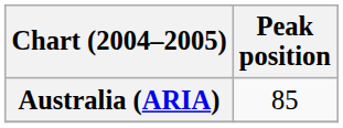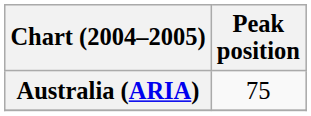Australia (ARIA) | Peak position: 85 -> 75
